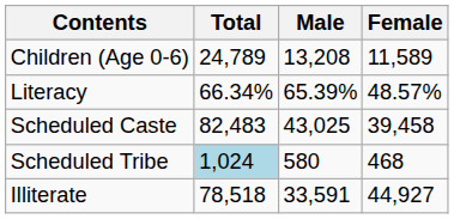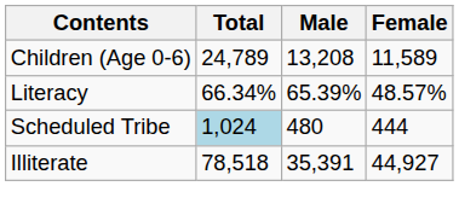- row: Scheduled Caste | 82,483 | 43,025 | 39,458
Scheduled Tribe | Male: 580 -> 480
Scheduled Tribe | Female: 468 -> 444
Illiterate | Male: 33,591 -> 35,391
